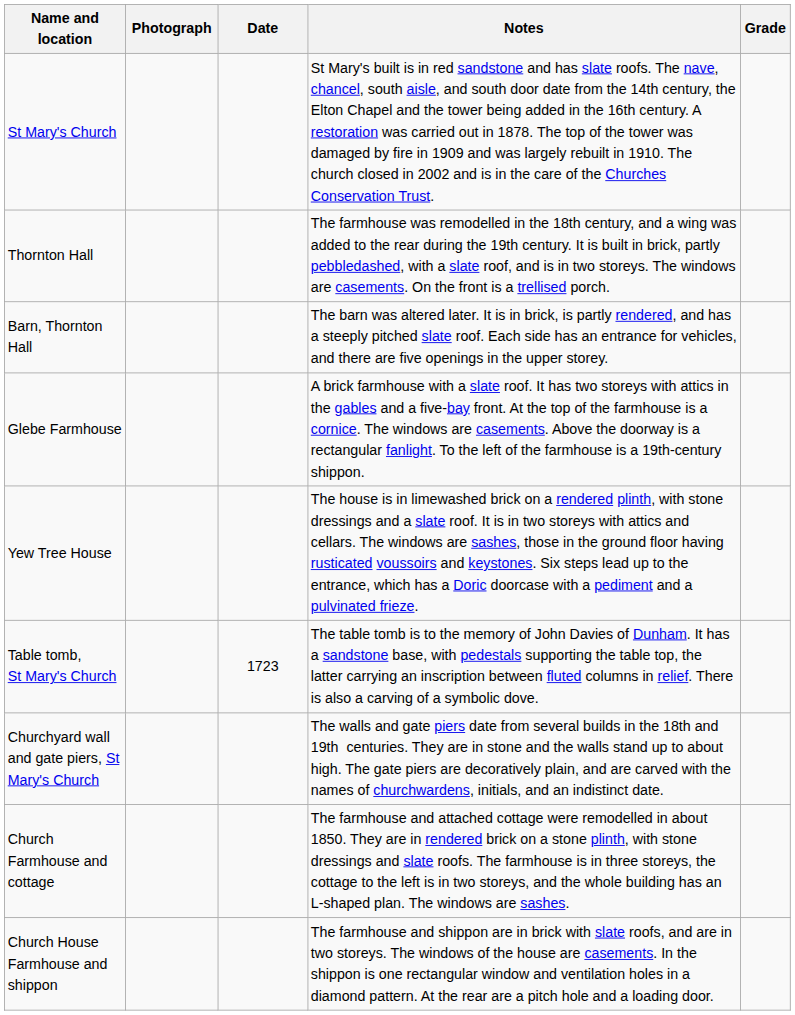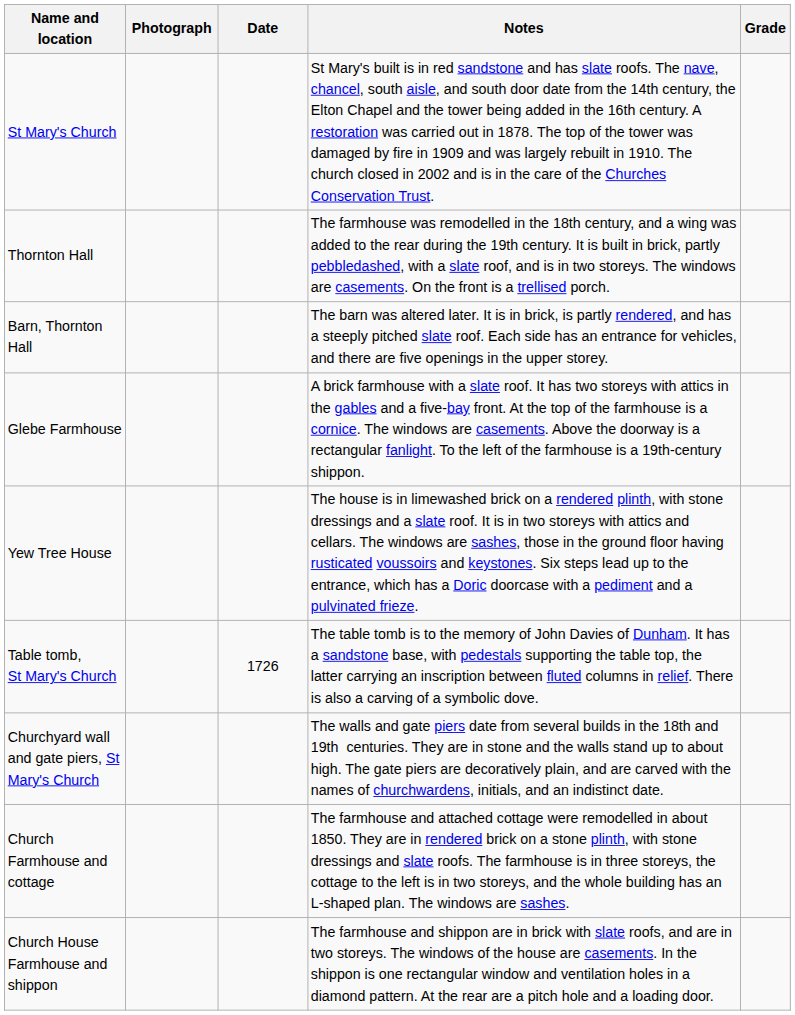Table tomb, St Mary's Church | Date: 1723 -> 1726
